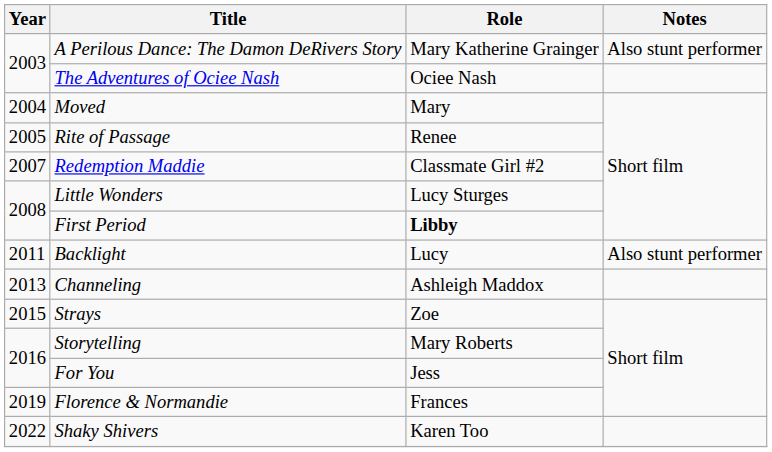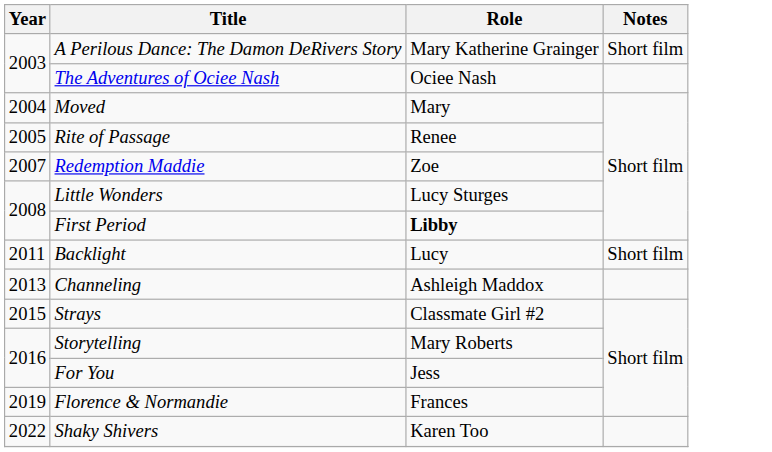A Perilous Dance: The Damon DeRivers Story | Notes: Also stunt performer -> Short film
Redemption Maddie | Role: Classmate Girl #2 -> Zoe
Backlight | Notes: Also stunt performer -> Short film
Strays | Role: Zoe -> Classmate Girl #2
